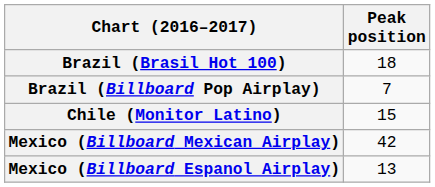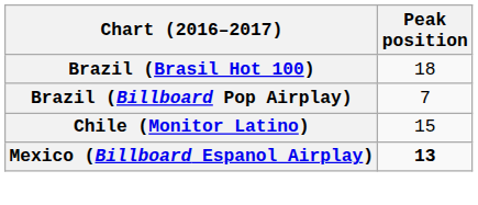- row: Mexico (Billboard Mexican Airplay) | 42
Mexico (Billboard Espanol Airplay) | Peak position: normal -> bold
